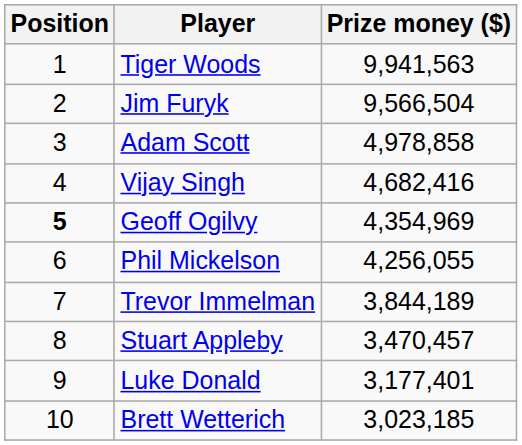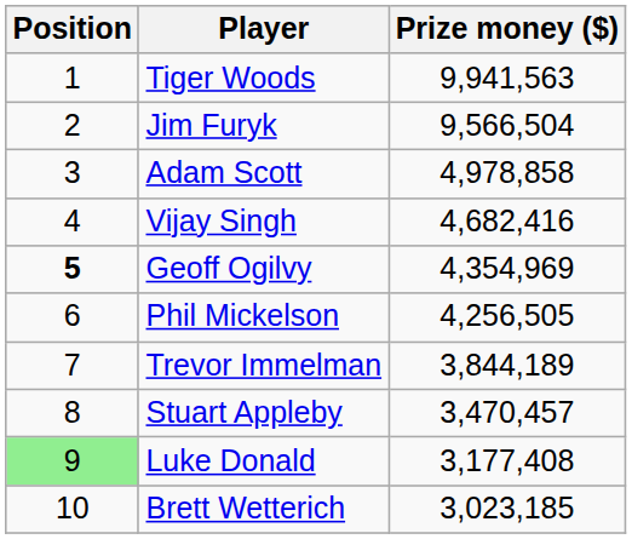Phil Mickelson | Prize money ($): 4,256,055 -> 4,256,505
Luke Donald | Position: no background -> lightgreen background
Luke Donald | Prize money ($): 3,177,401 -> 3,177,408
